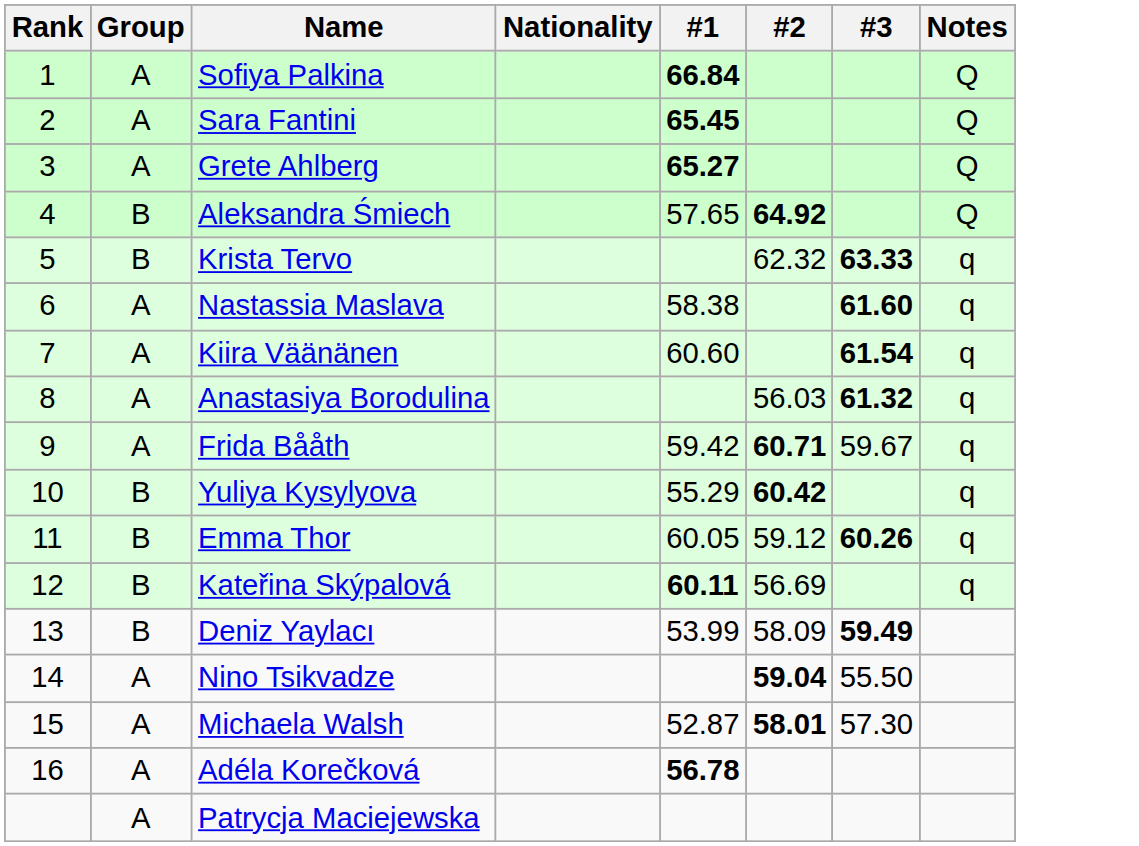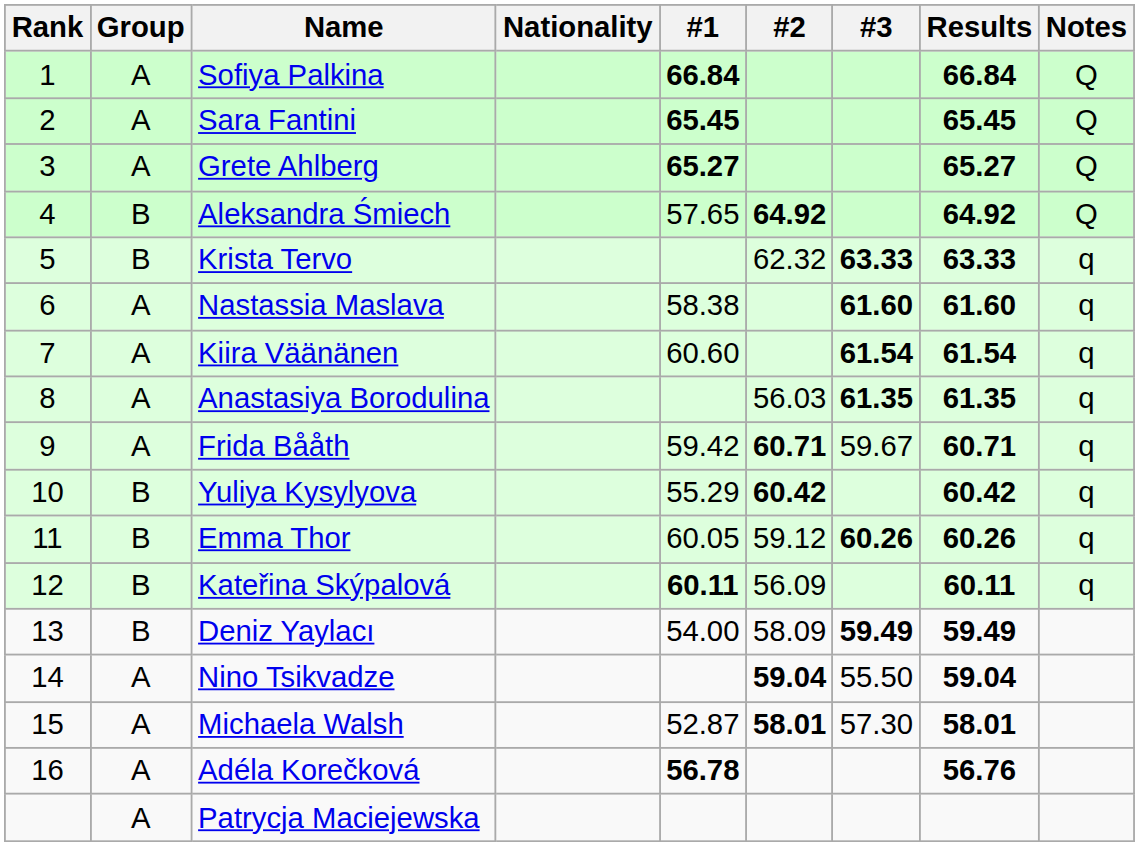+ column: Results | 66.84 | 65.45 | 65.27 | 64.92 | 63.33 | 61.60 | 61.54 | 61.35 | 60.71 | 60.42 | 60.26 | 60.11 | 59.49 | 59.04 | 58.01 | 56.76
Anastasiya Borodulina | #3: 61.32 -> 61.35
Kateřina Skýpalová | #2: 56.69 -> 56.09
Deniz Yaylacı | #1: 53.99 -> 54.00
